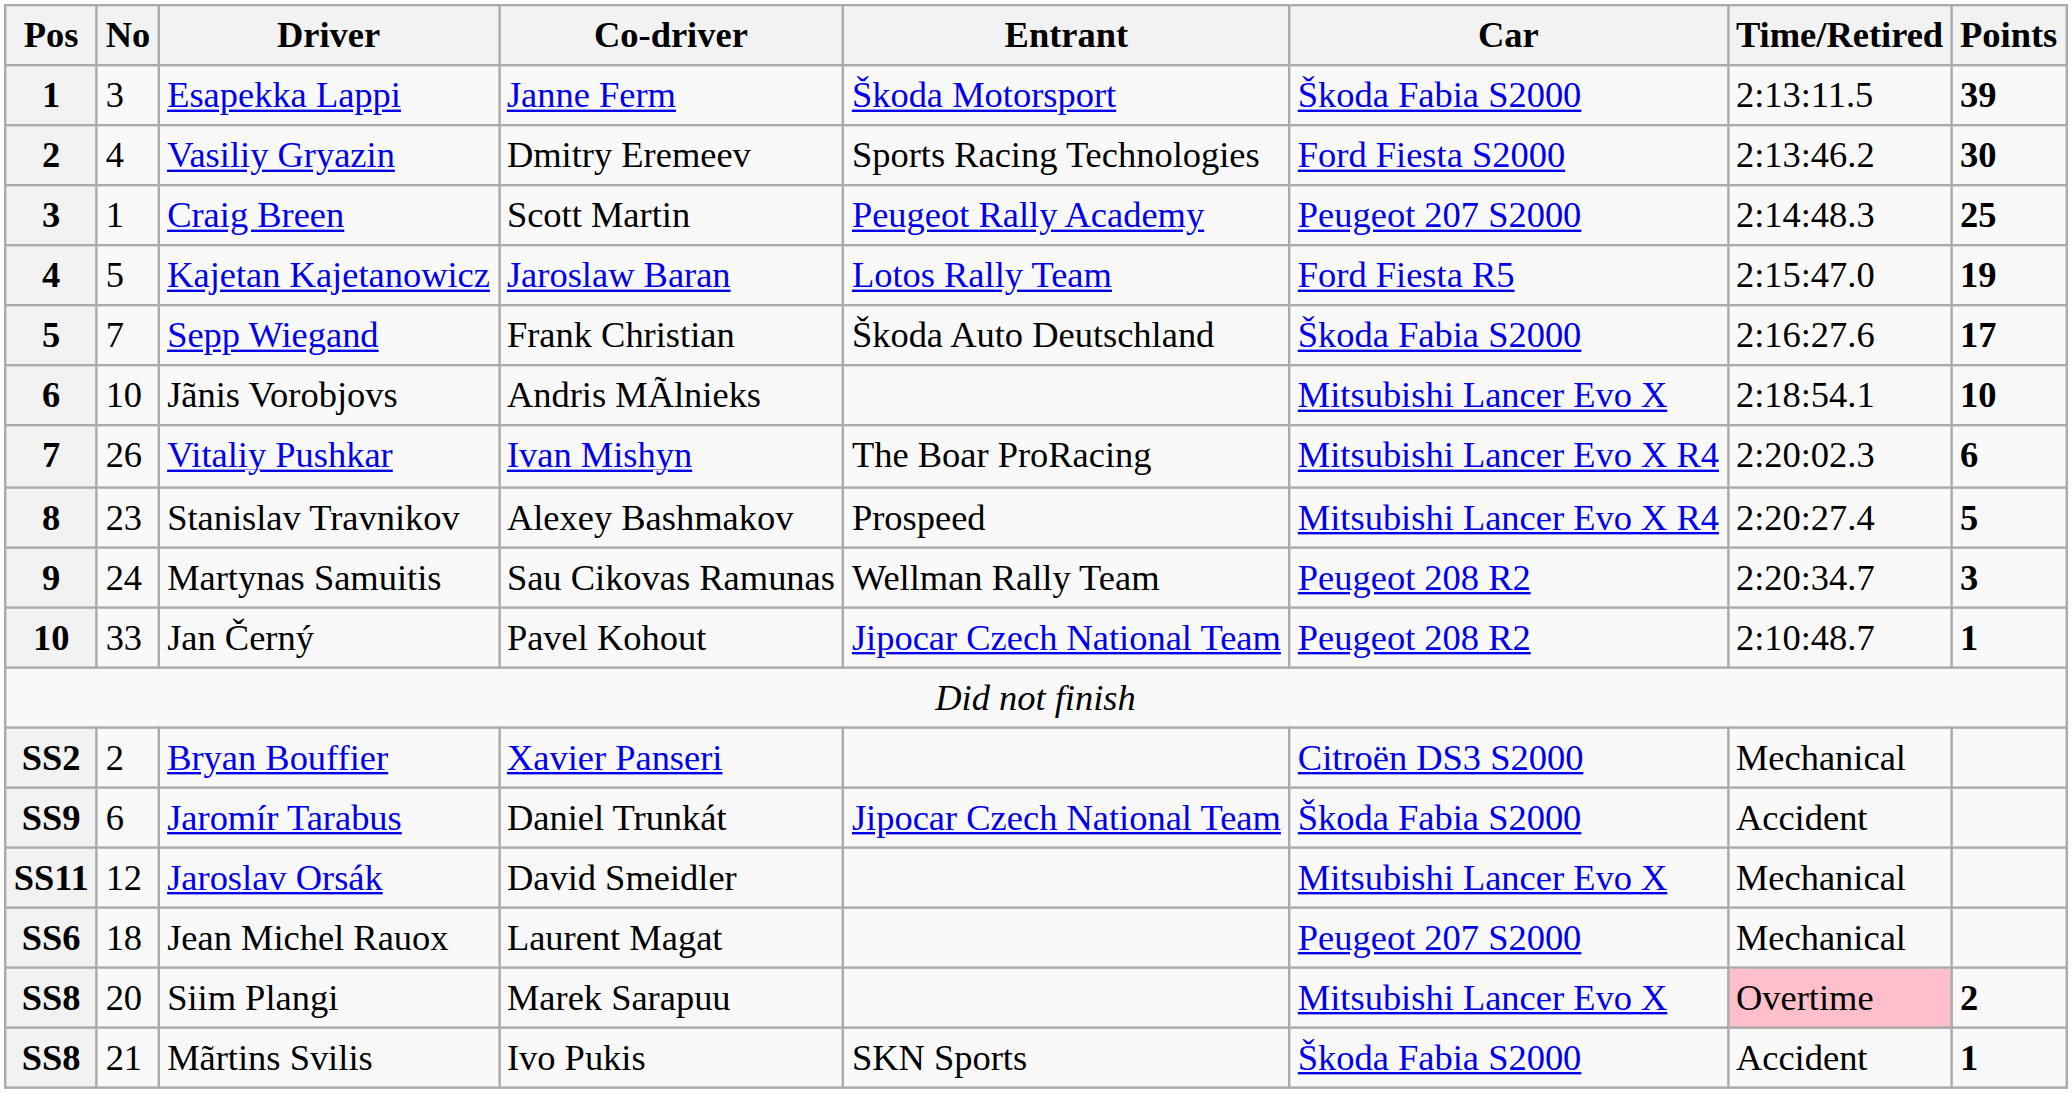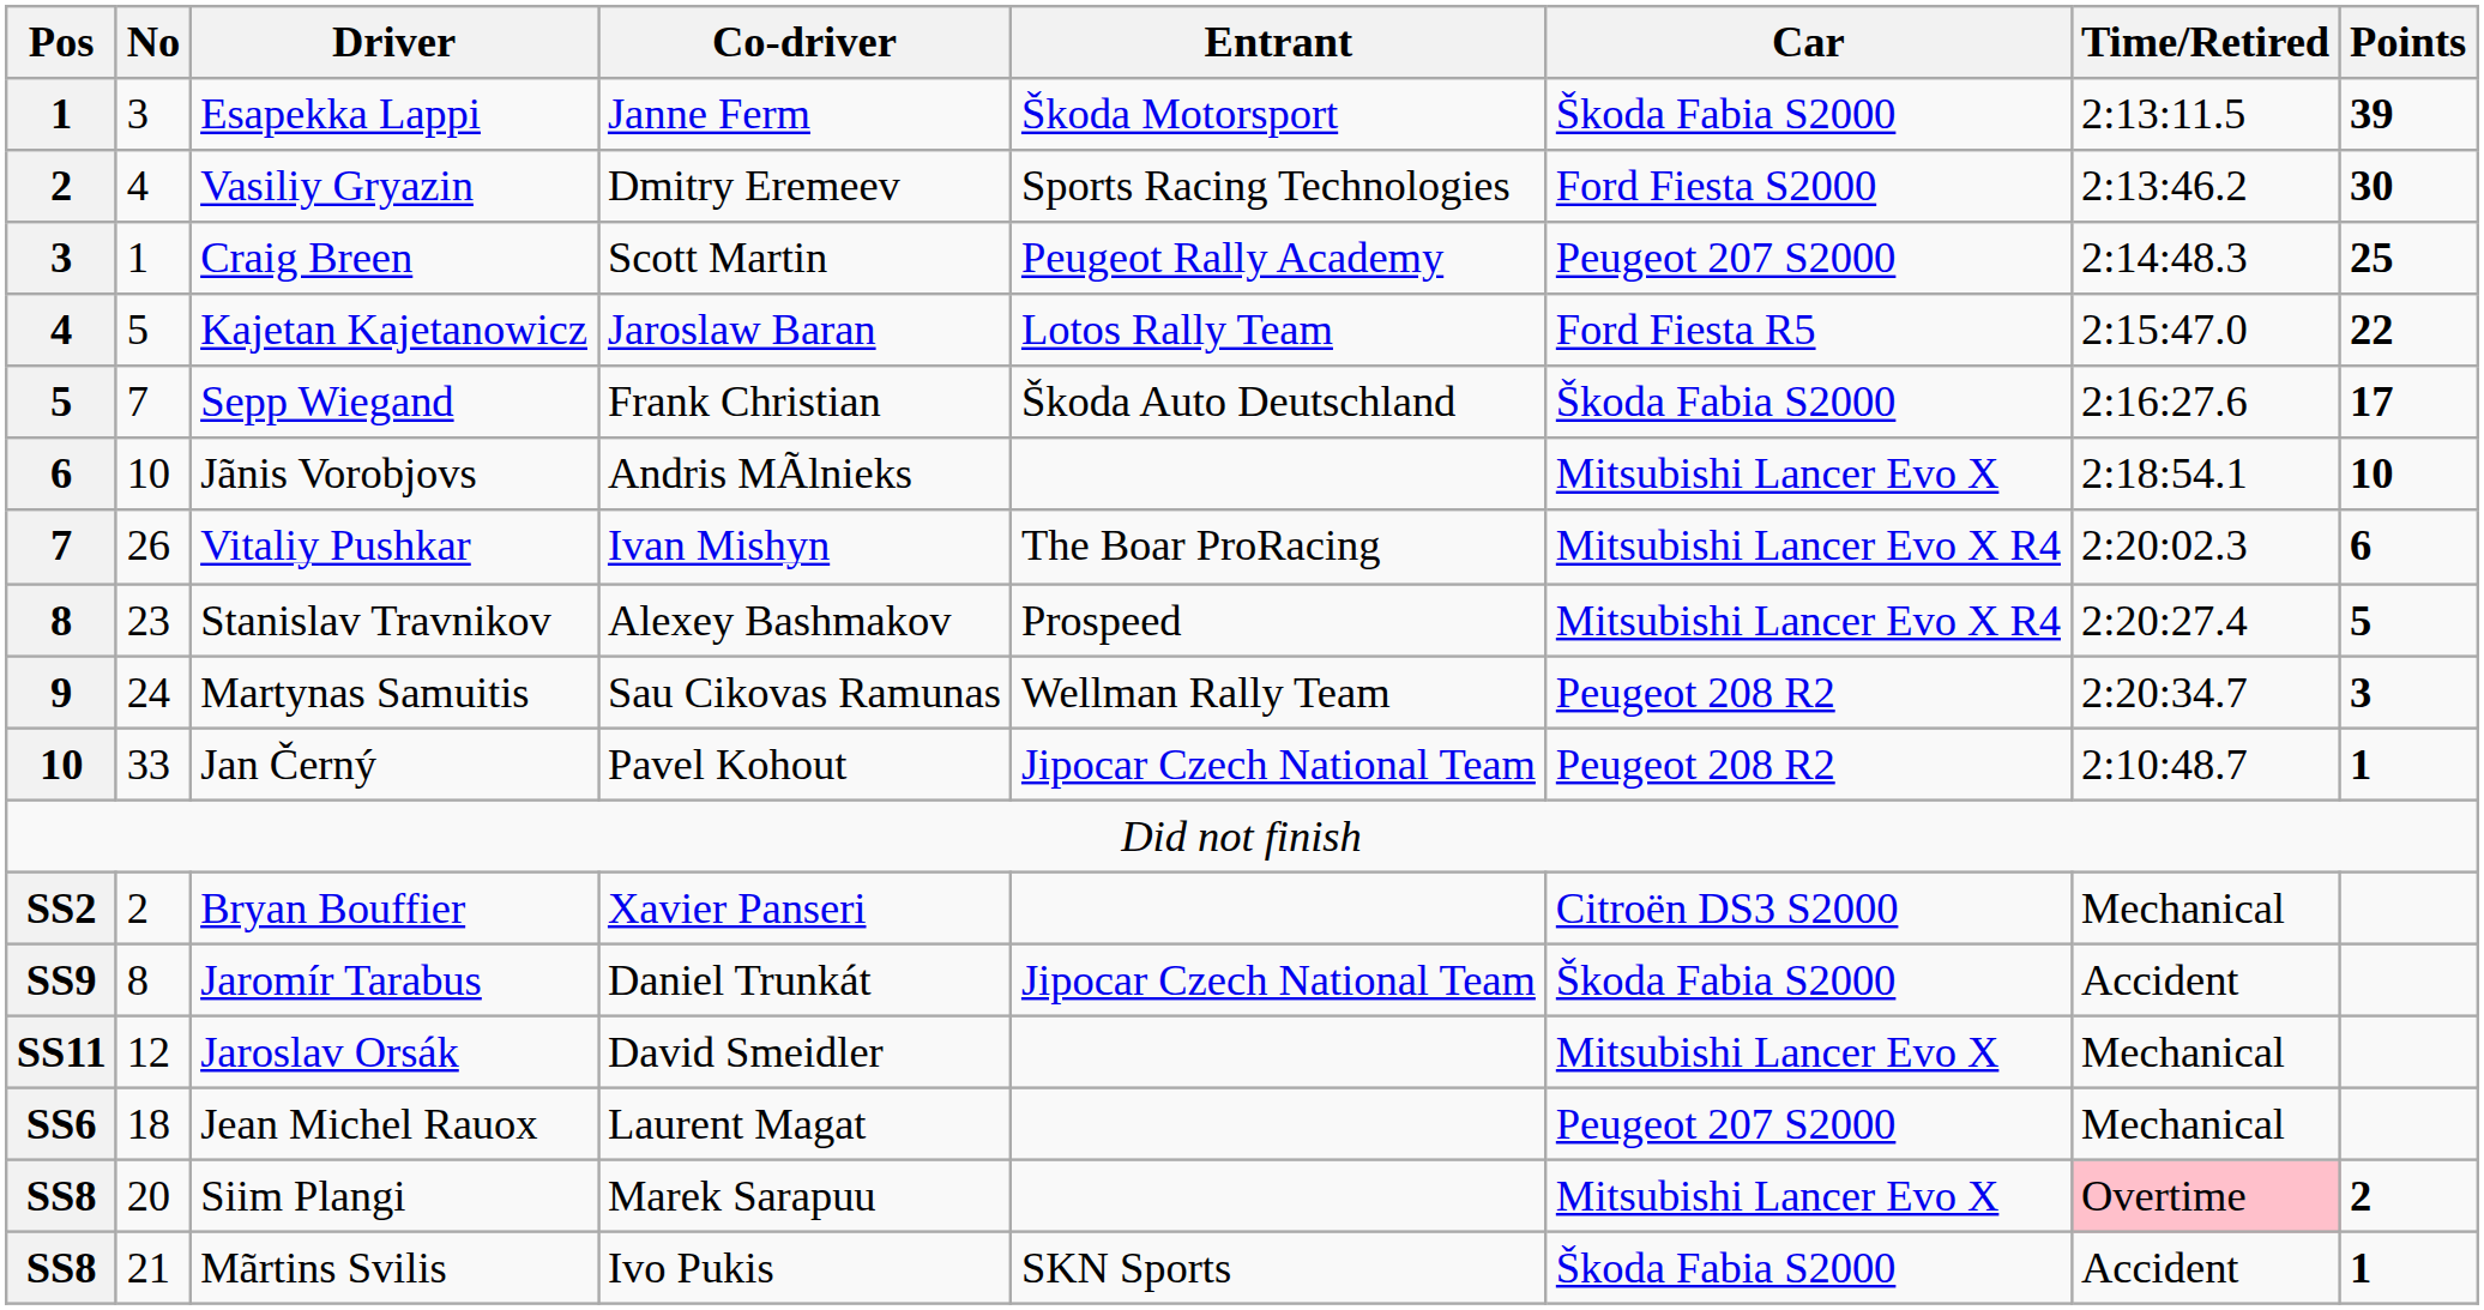Kajetan Kajetanowicz | Points: 19 -> 22
Jaromír Tarabus | No: 6 -> 8
